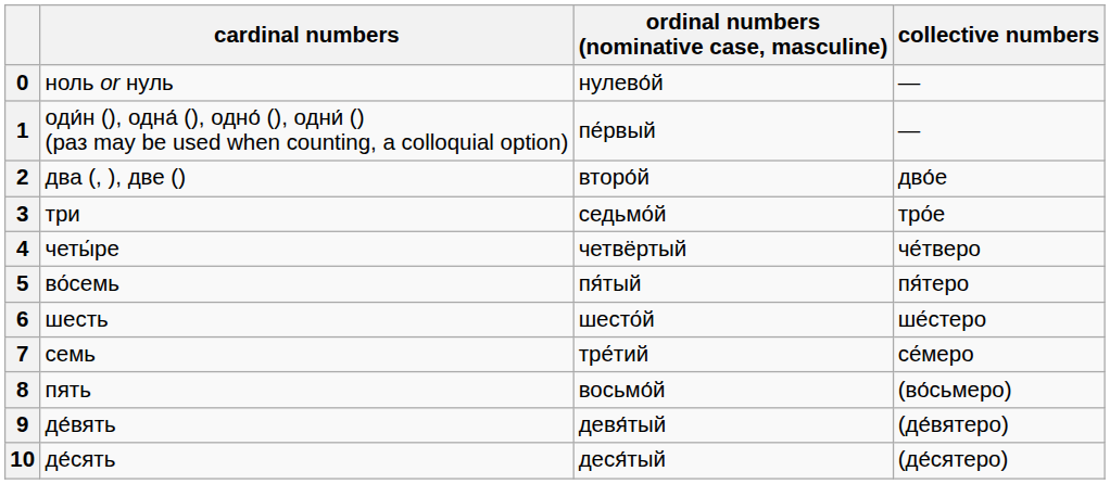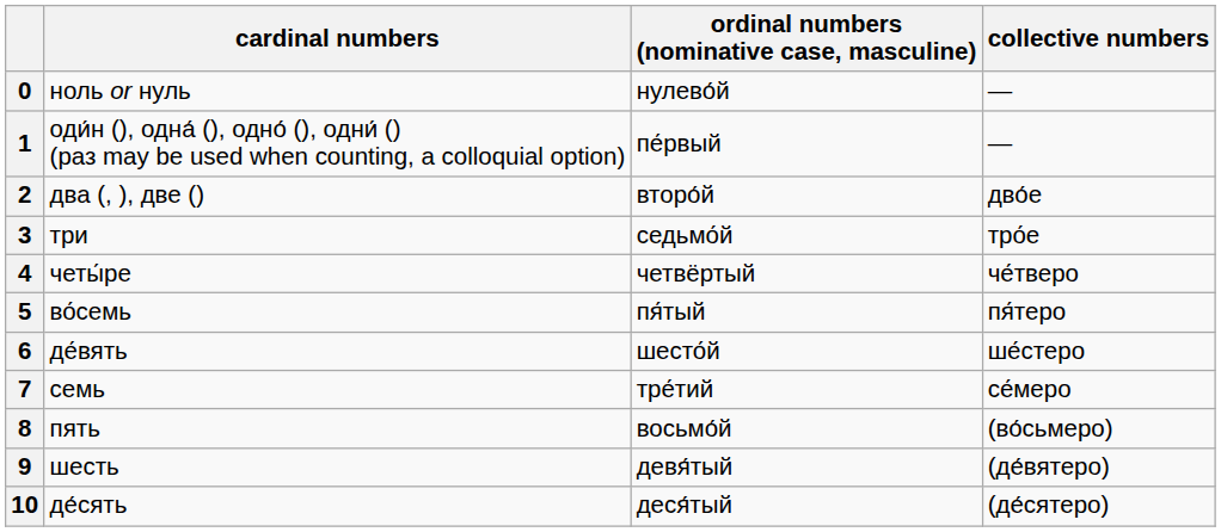6 | cardinal numbers: шесть -> де́вять
9 | cardinal numbers: де́вять -> шесть
